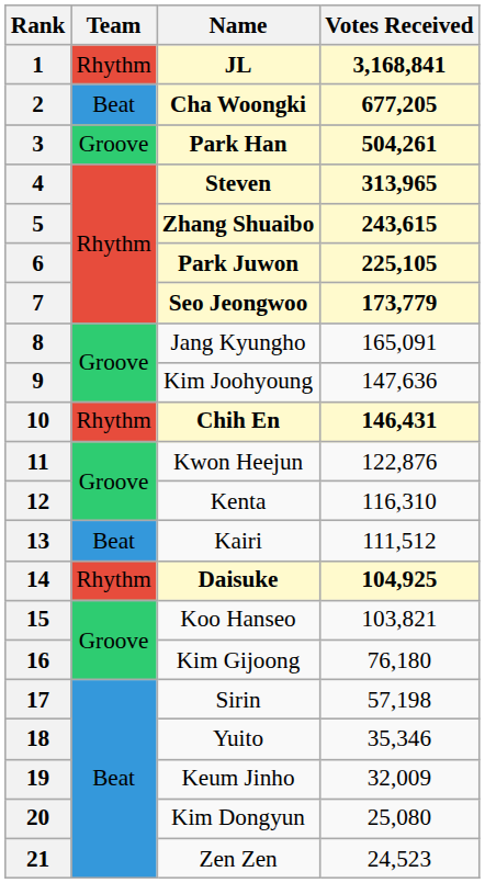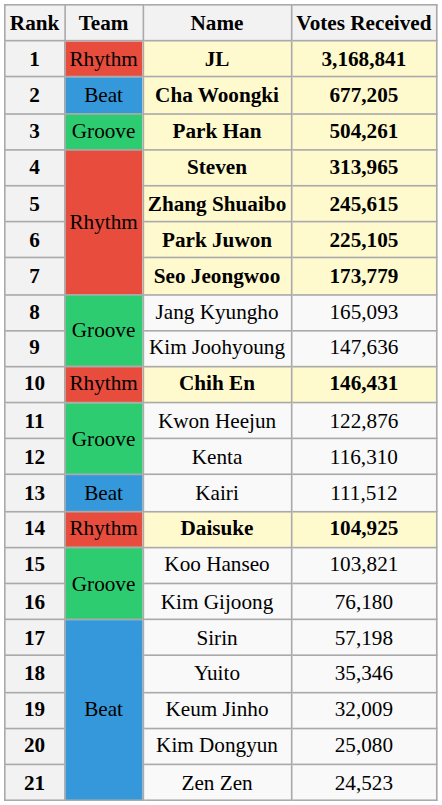5 | Votes Received: 243,615 -> 245,615
8 | Votes Received: 165,091 -> 165,093
